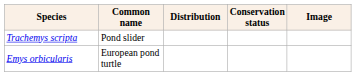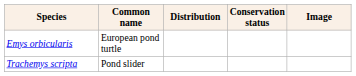rows swapped: Emys orbicularis <-> Trachemys scripta
